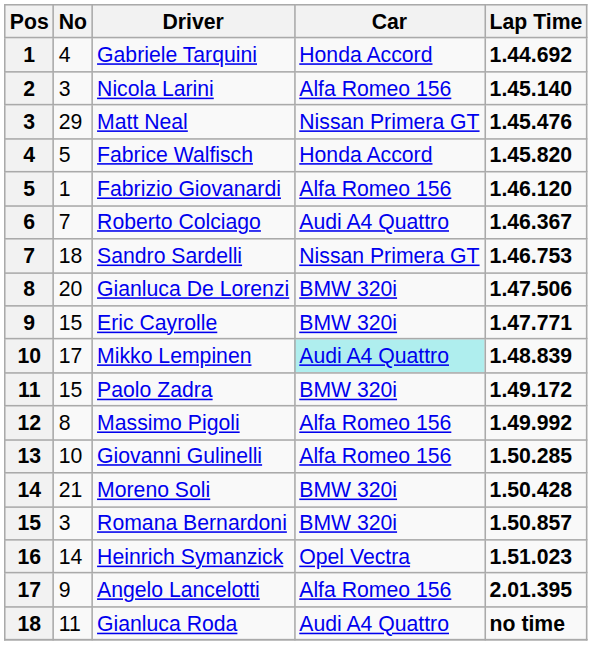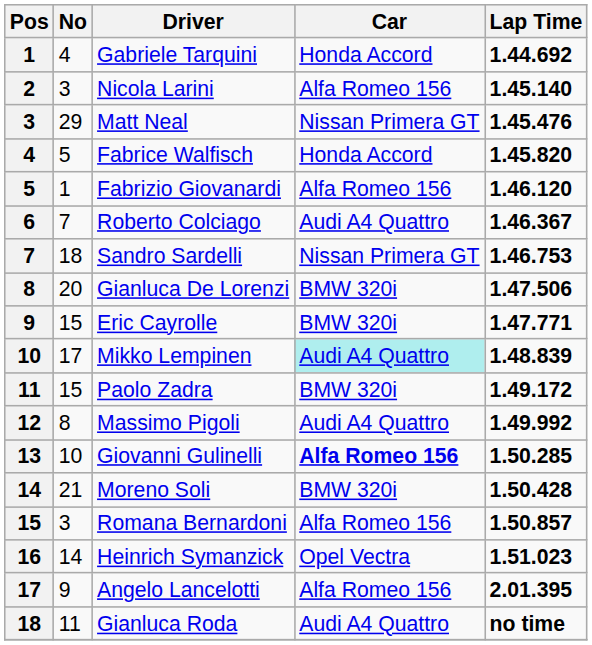Massimo Pigoli | Car: Alfa Romeo 156 -> Audi A4 Quattro
Giovanni Gulinelli | Car: normal -> bold
Romana Bernardoni | Car: BMW 320i -> Alfa Romeo 156
